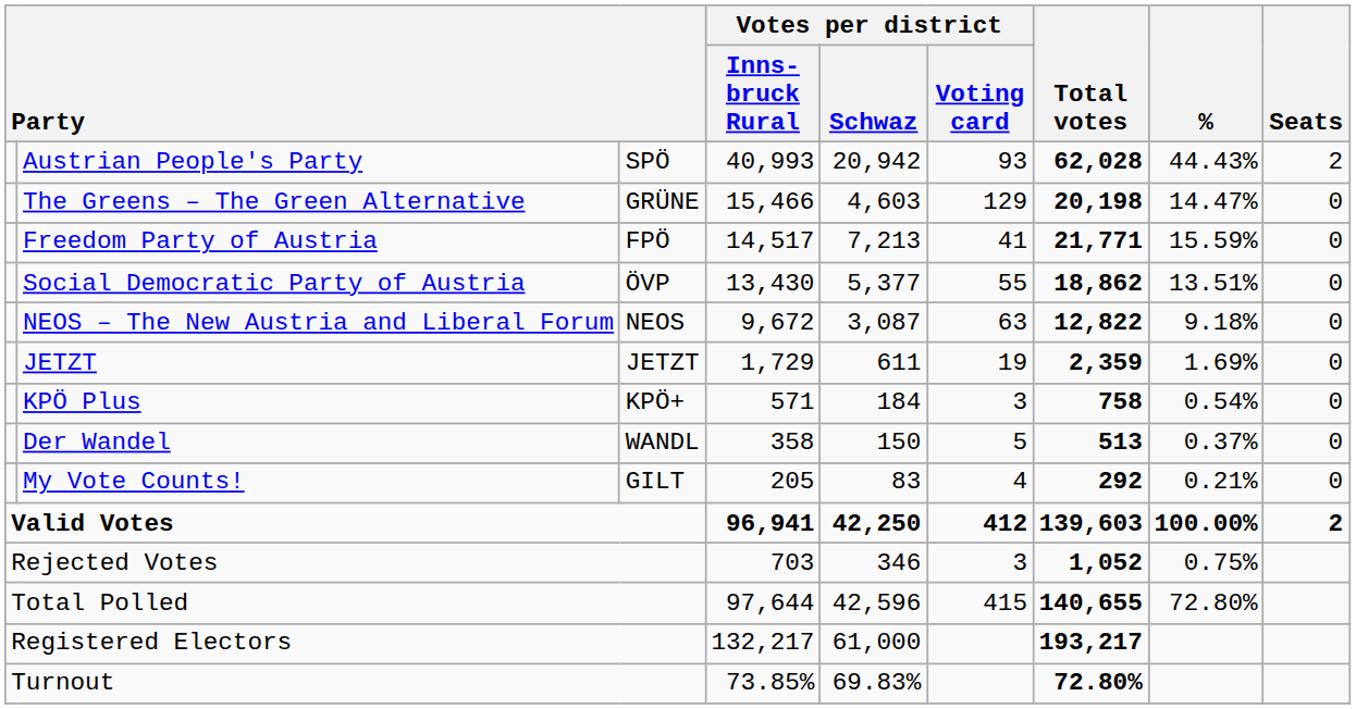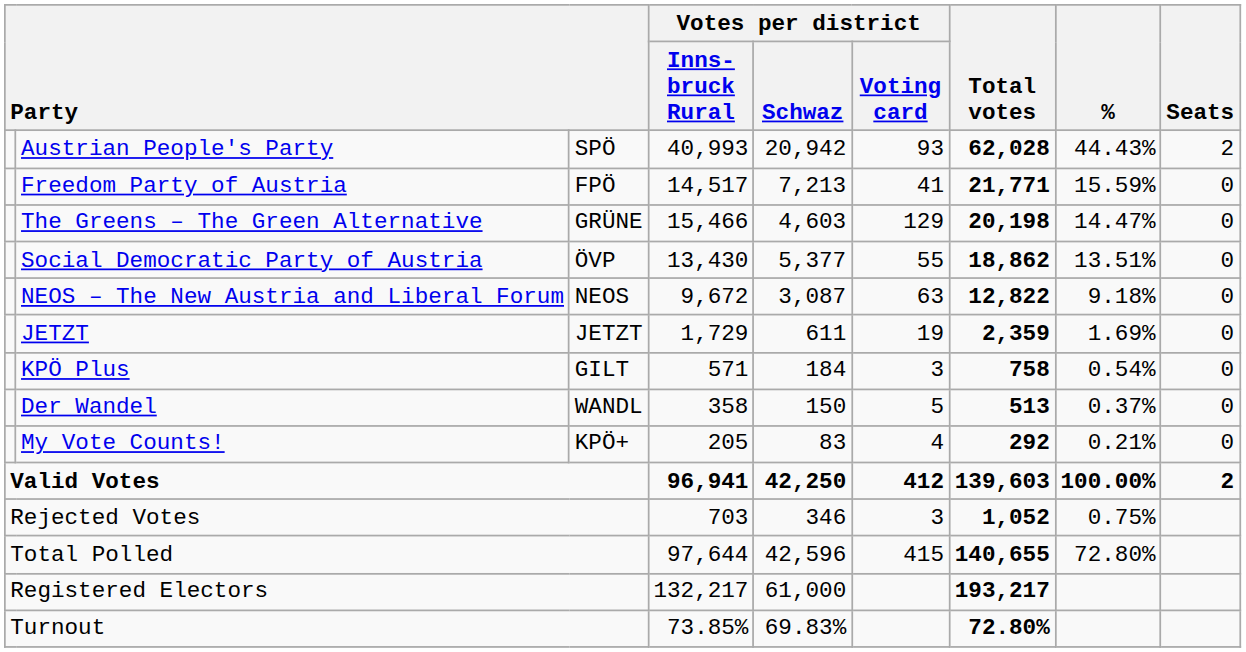rows swapped: Freedom Party of Austria <-> The Greens – The Green Alternative
KPÖ Plus | column 3: KPÖ+ -> GILT
My Vote Counts! | column 3: GILT -> KPÖ+
